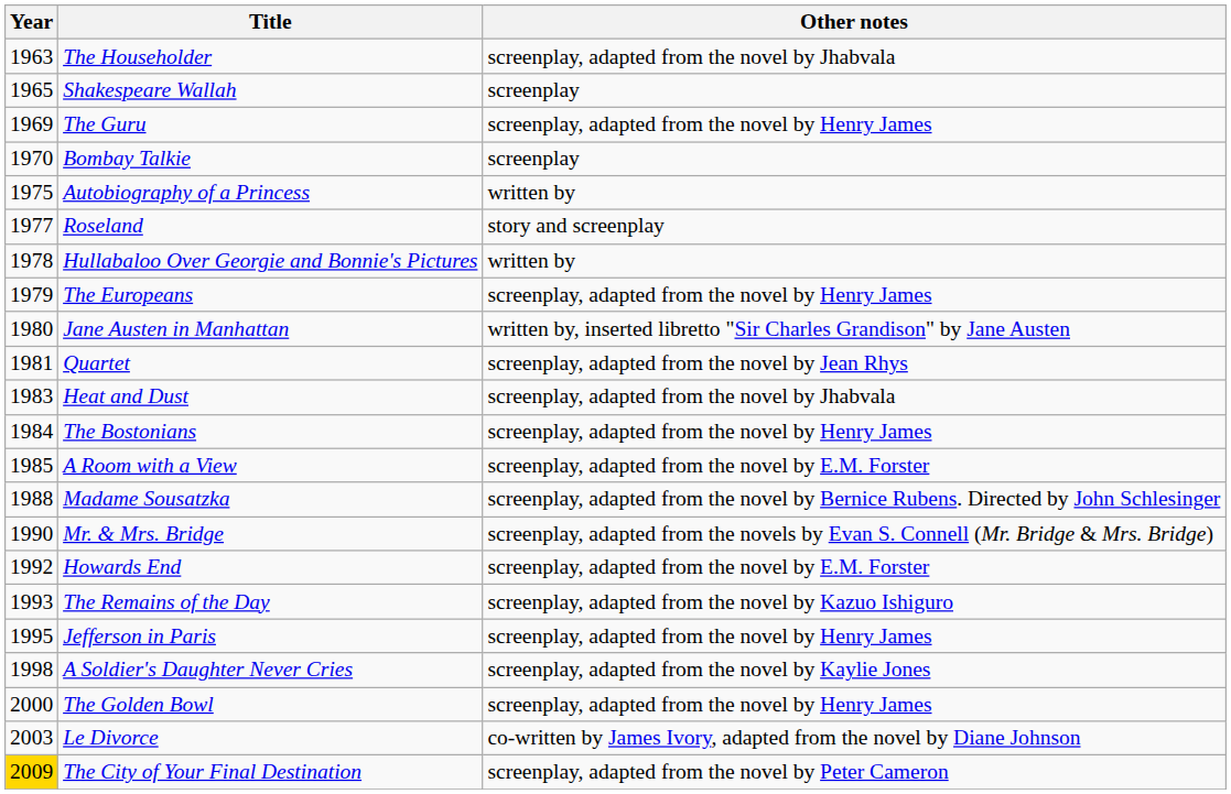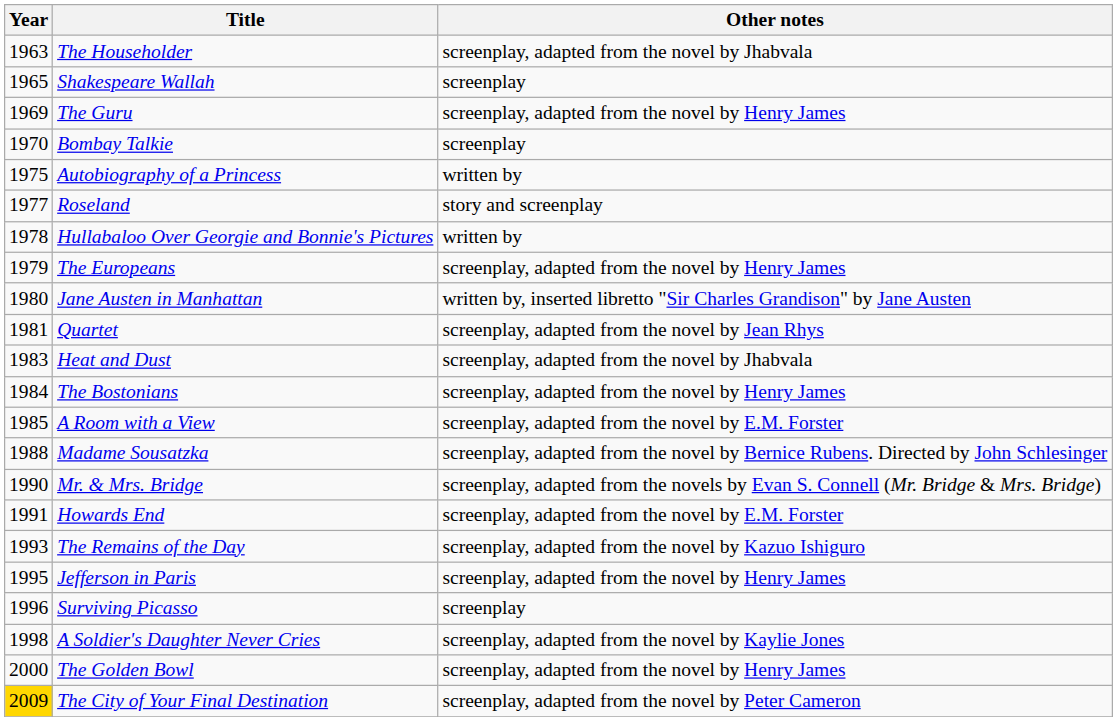Howards End | Year: 1992 -> 1991
+ row: 1996 | Surviving Picasso | screenplay
- row: 2003 | Le Divorce | co-written by James Ivory, adapted from the novel by Diane Johnson
